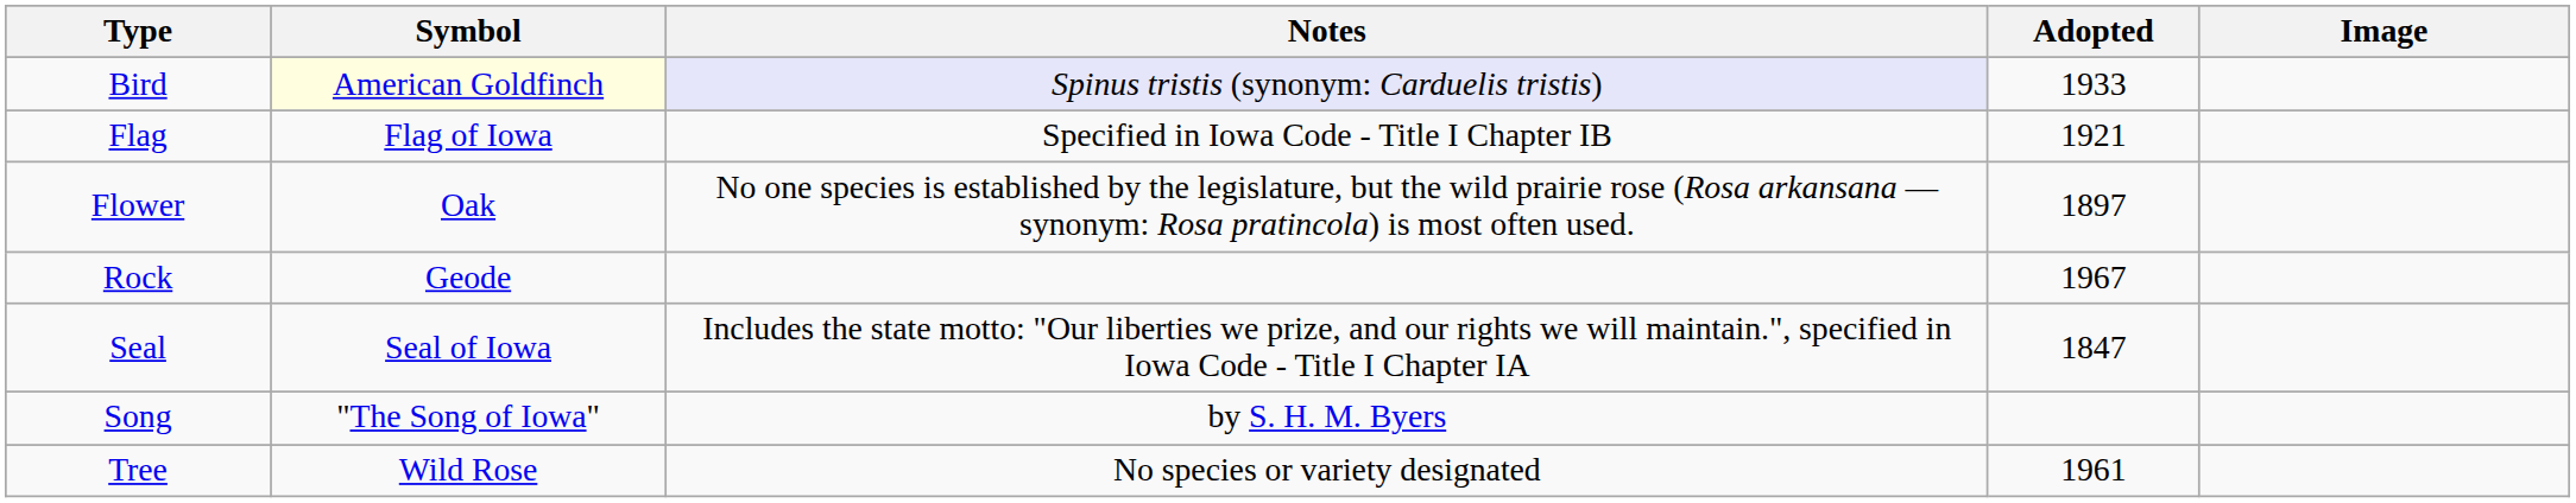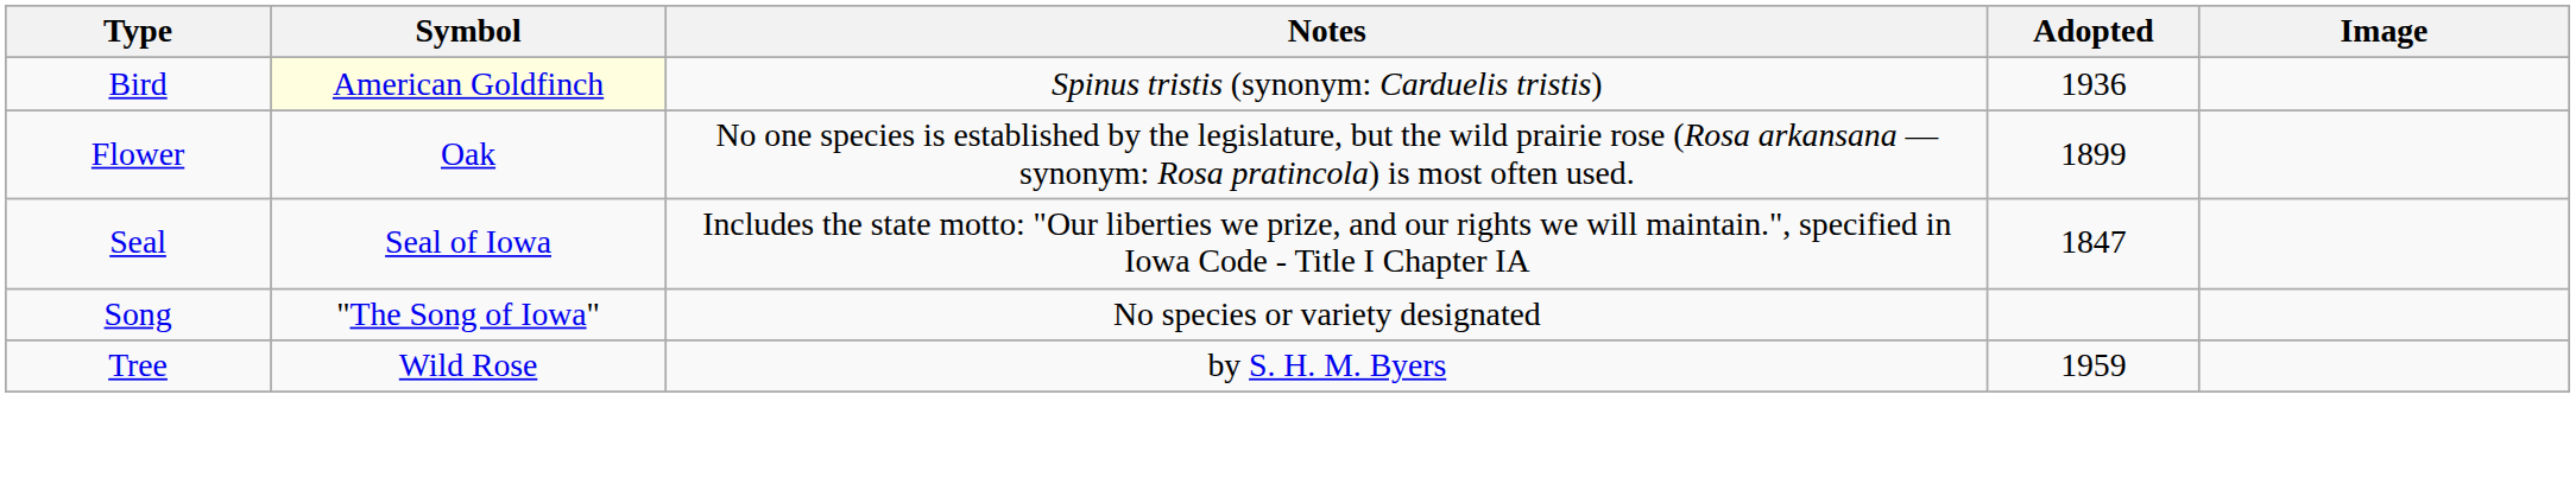Bird | Notes: lavender background -> no background
Bird | Adopted: 1933 -> 1936
- row: Flag | Flag of Iowa | Specified in Iowa Code - Title I Chapter IB | 1921
Flower | Adopted: 1897 -> 1899
- row: Rock | Geode | 1967
Song | Notes: by S. H. M. Byers -> No species or variety designated
Tree | Notes: No species or variety designated -> by S. H. M. Byers
Tree | Adopted: 1961 -> 1959
